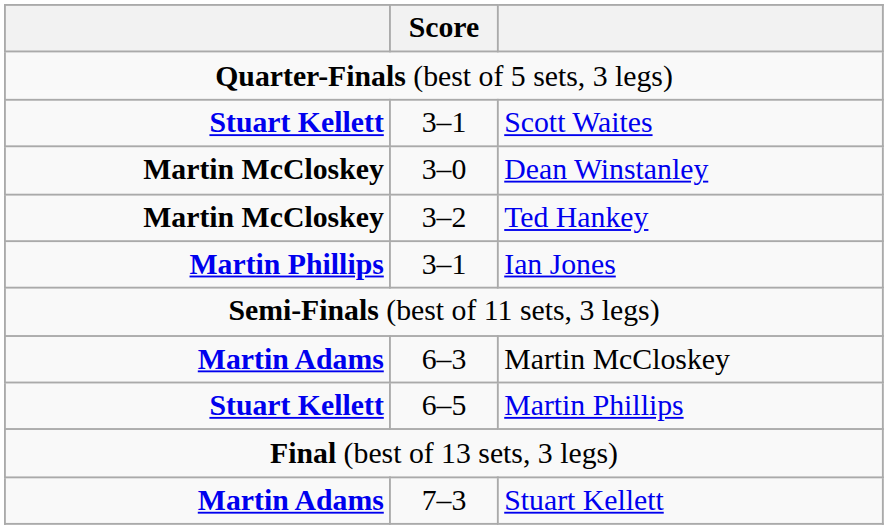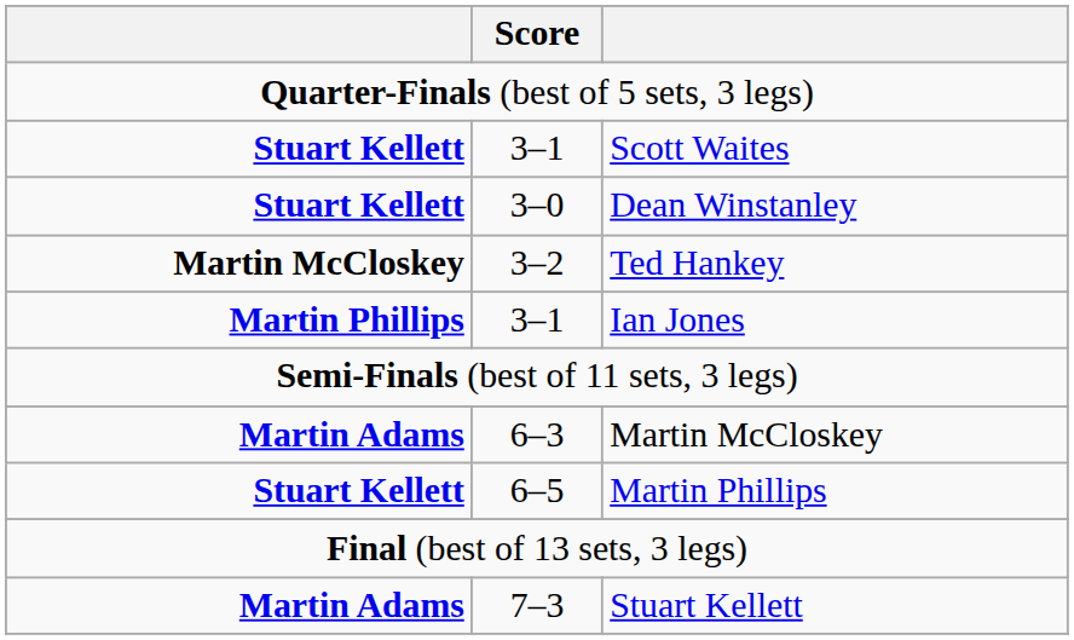Dean Winstanley | column 1: Martin McCloskey -> Stuart Kellett
